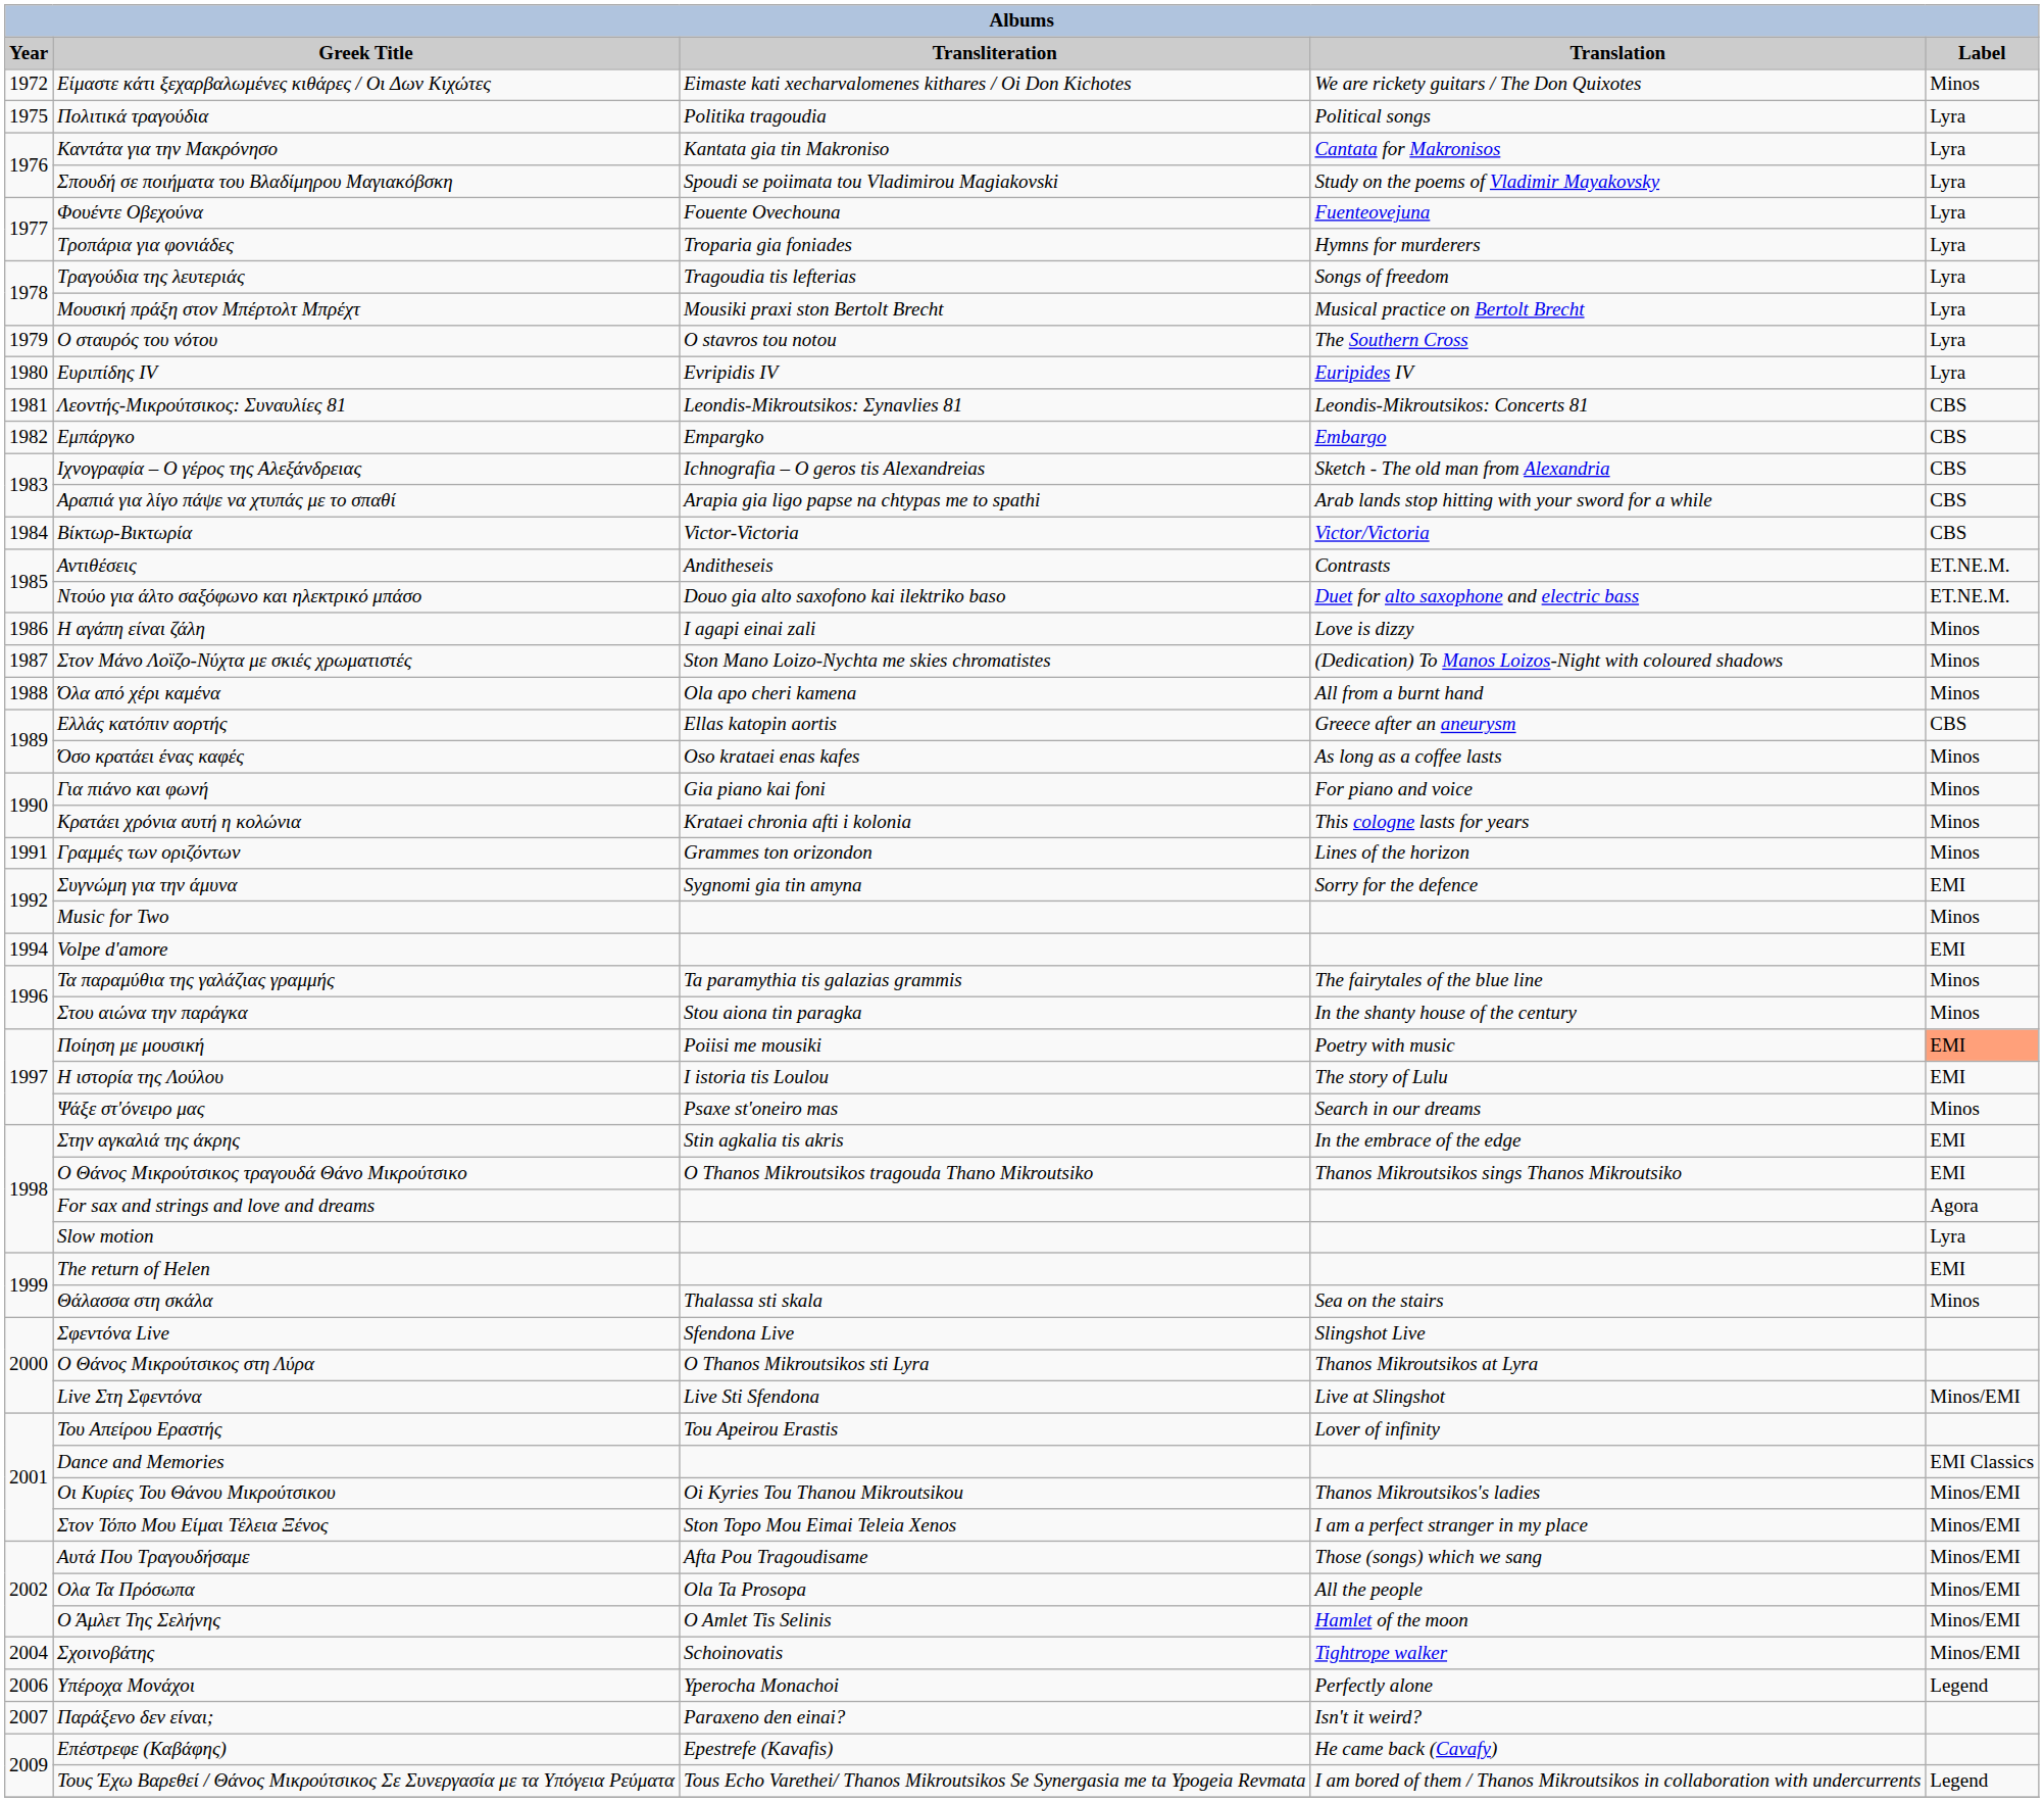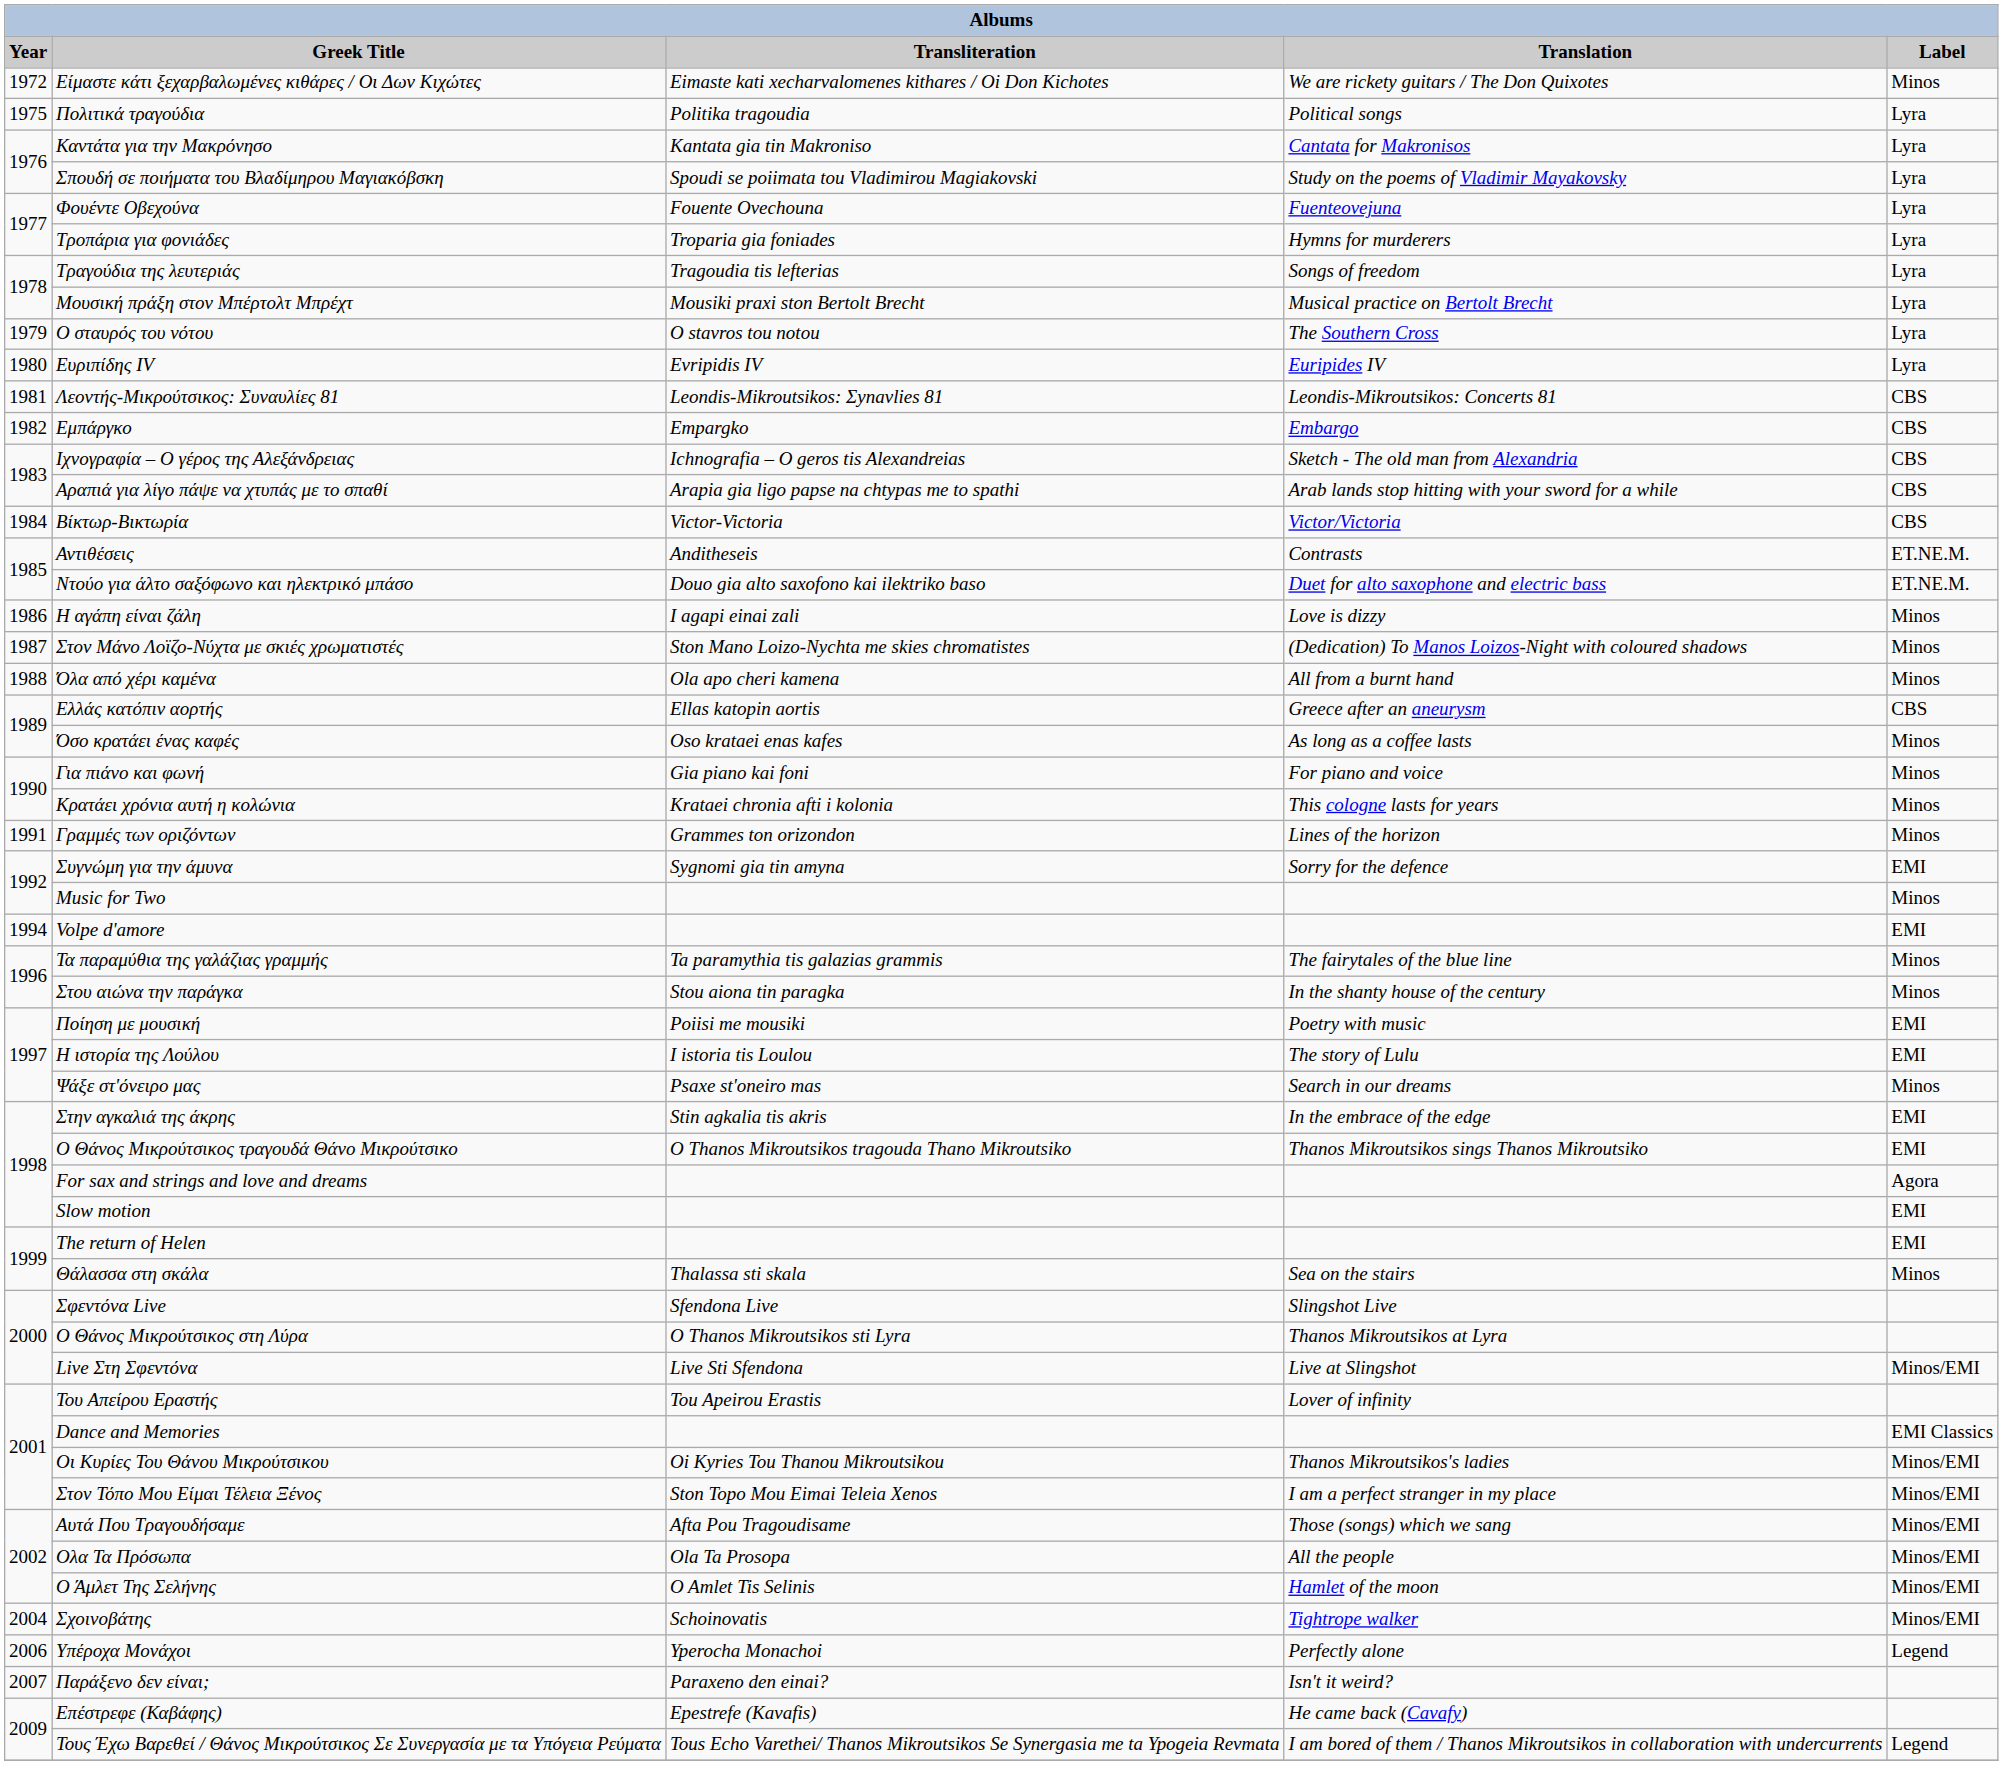Ποίηση με μουσική | Label: lightsalmon background -> no background
Slow motion | Label: Lyra -> EMI
